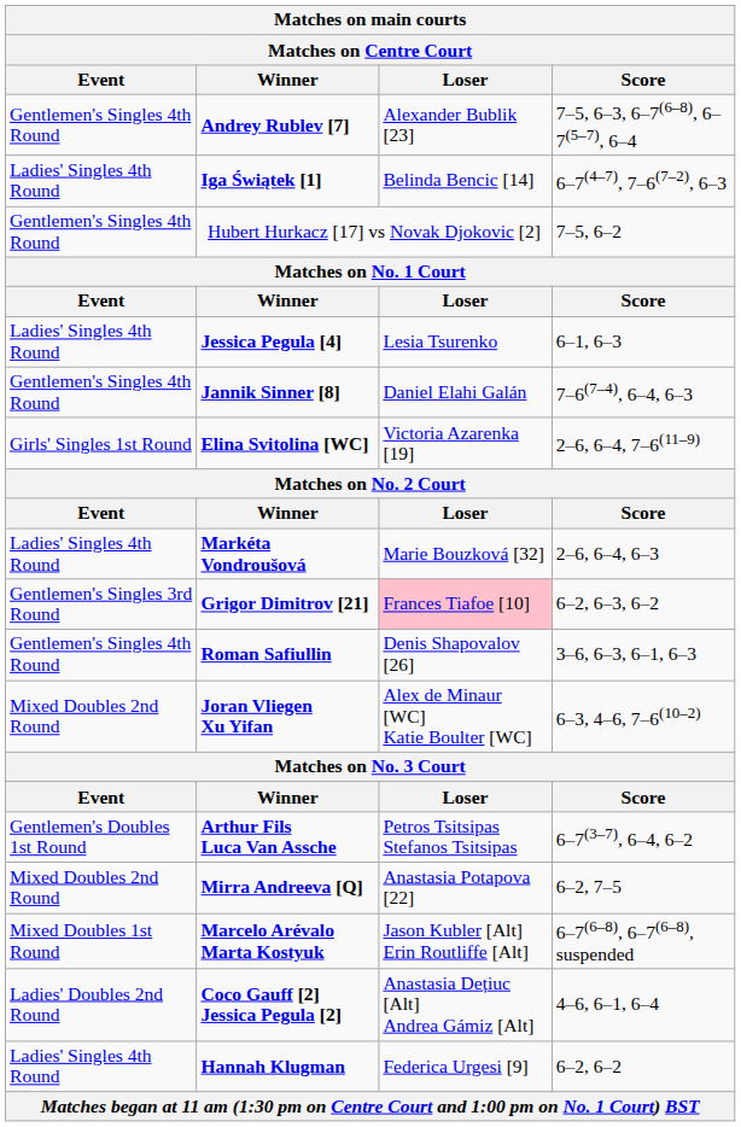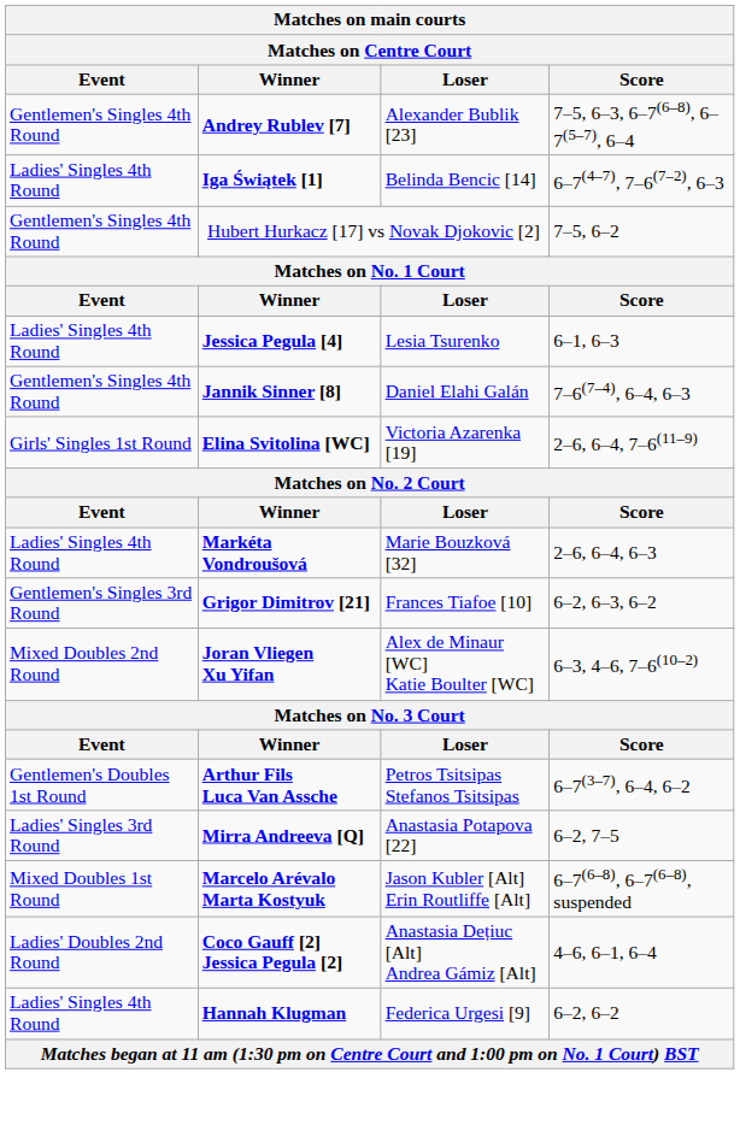Grigor Dimitrov [21] | Loser: pink background -> no background
- row: Gentlemen's Singles 4th Round | Roman Safiullin | Denis Shapovalov [26] | 3–6, 6–3, 6–1, 6–3
Mirra Andreeva [Q] | Event: Mixed Doubles 2nd Round -> Ladies' Singles 3rd Round
